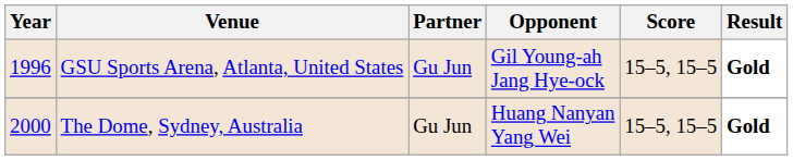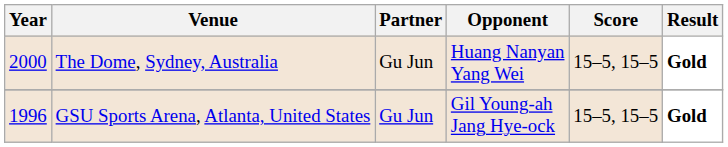rows swapped: GSU Sports Arena, Atlanta, United States <-> The Dome, Sydney, Australia
